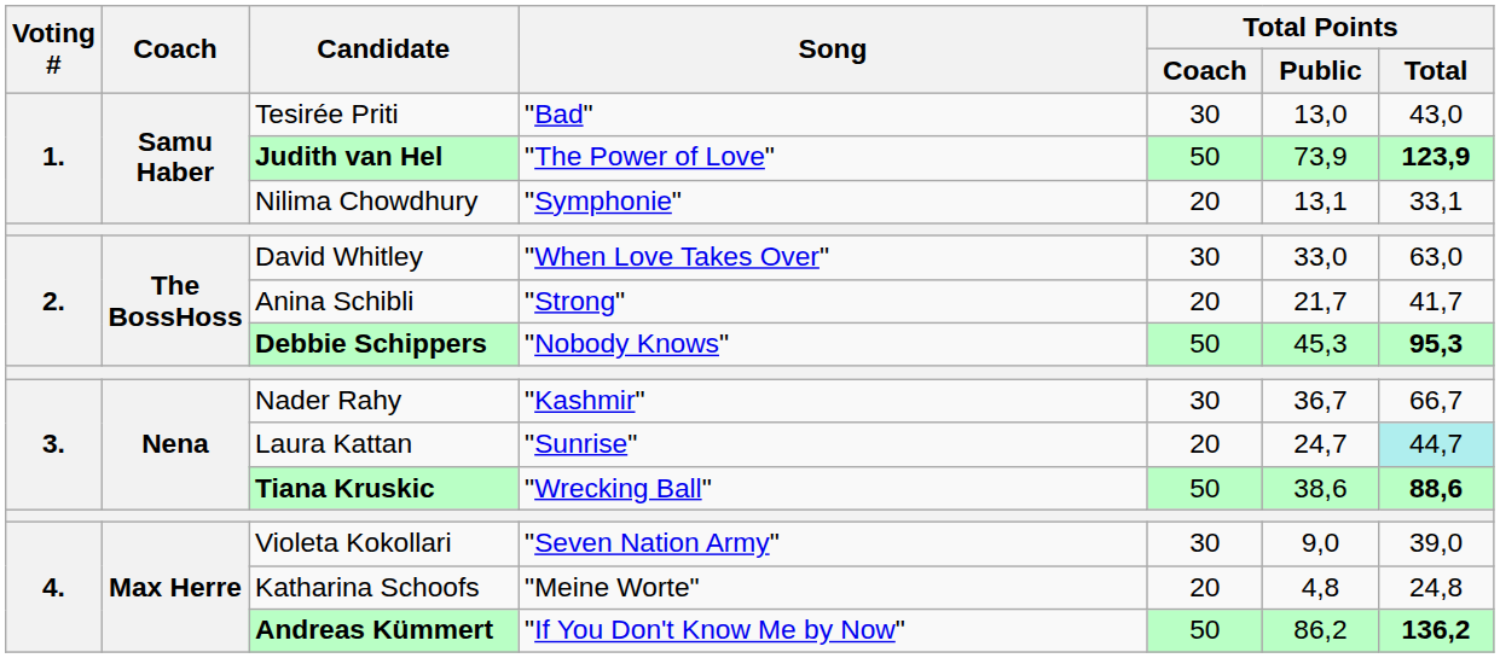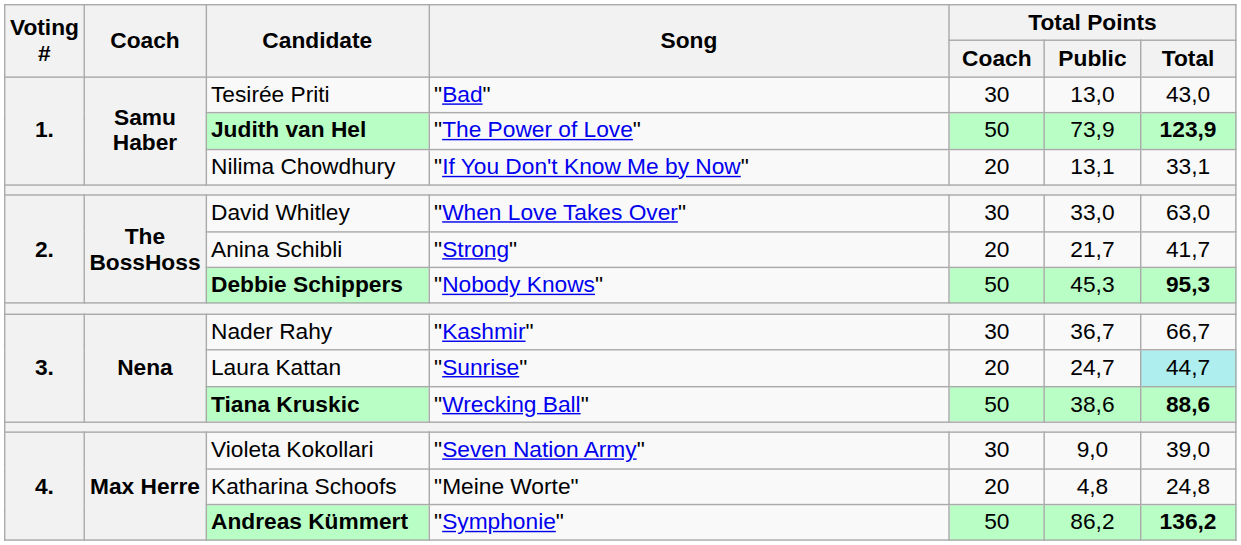Nilima Chowdhury | Song: "Symphonie" -> "If You Don't Know Me by Now"
Andreas Kümmert | Song: "If You Don't Know Me by Now" -> "Symphonie"
